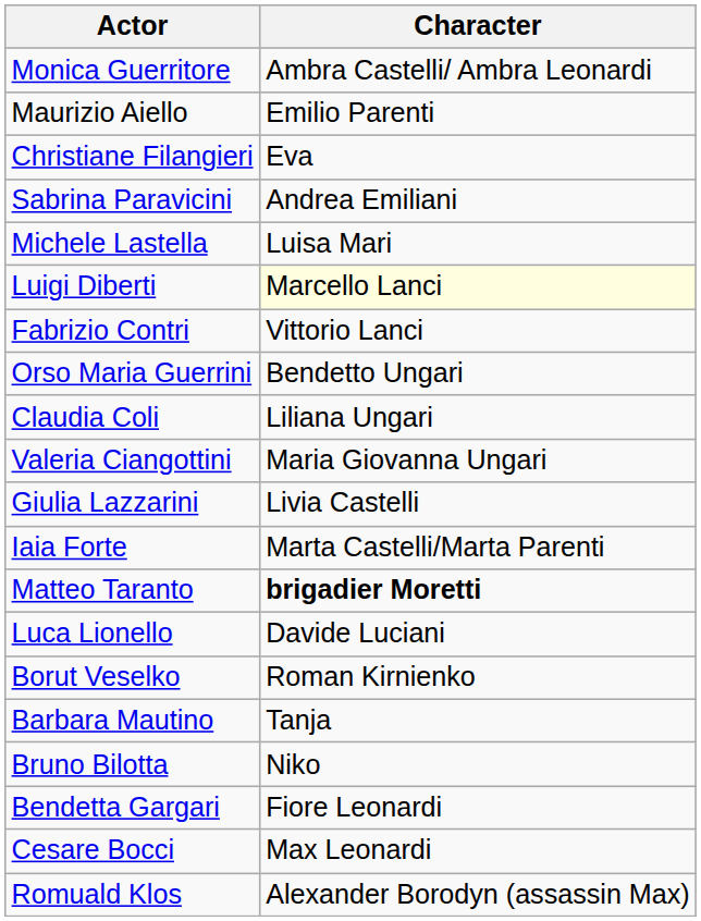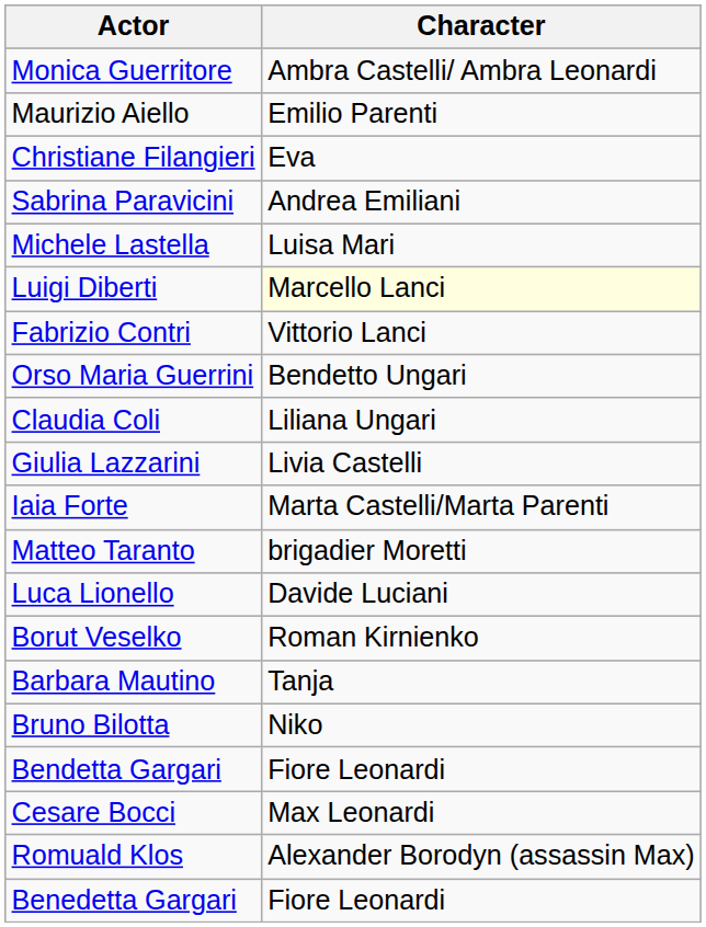- row: Valeria Ciangottini | Maria Giovanna Ungari
Matteo Taranto | Character: bold -> normal
+ row: Benedetta Gargari | Fiore Leonardi
